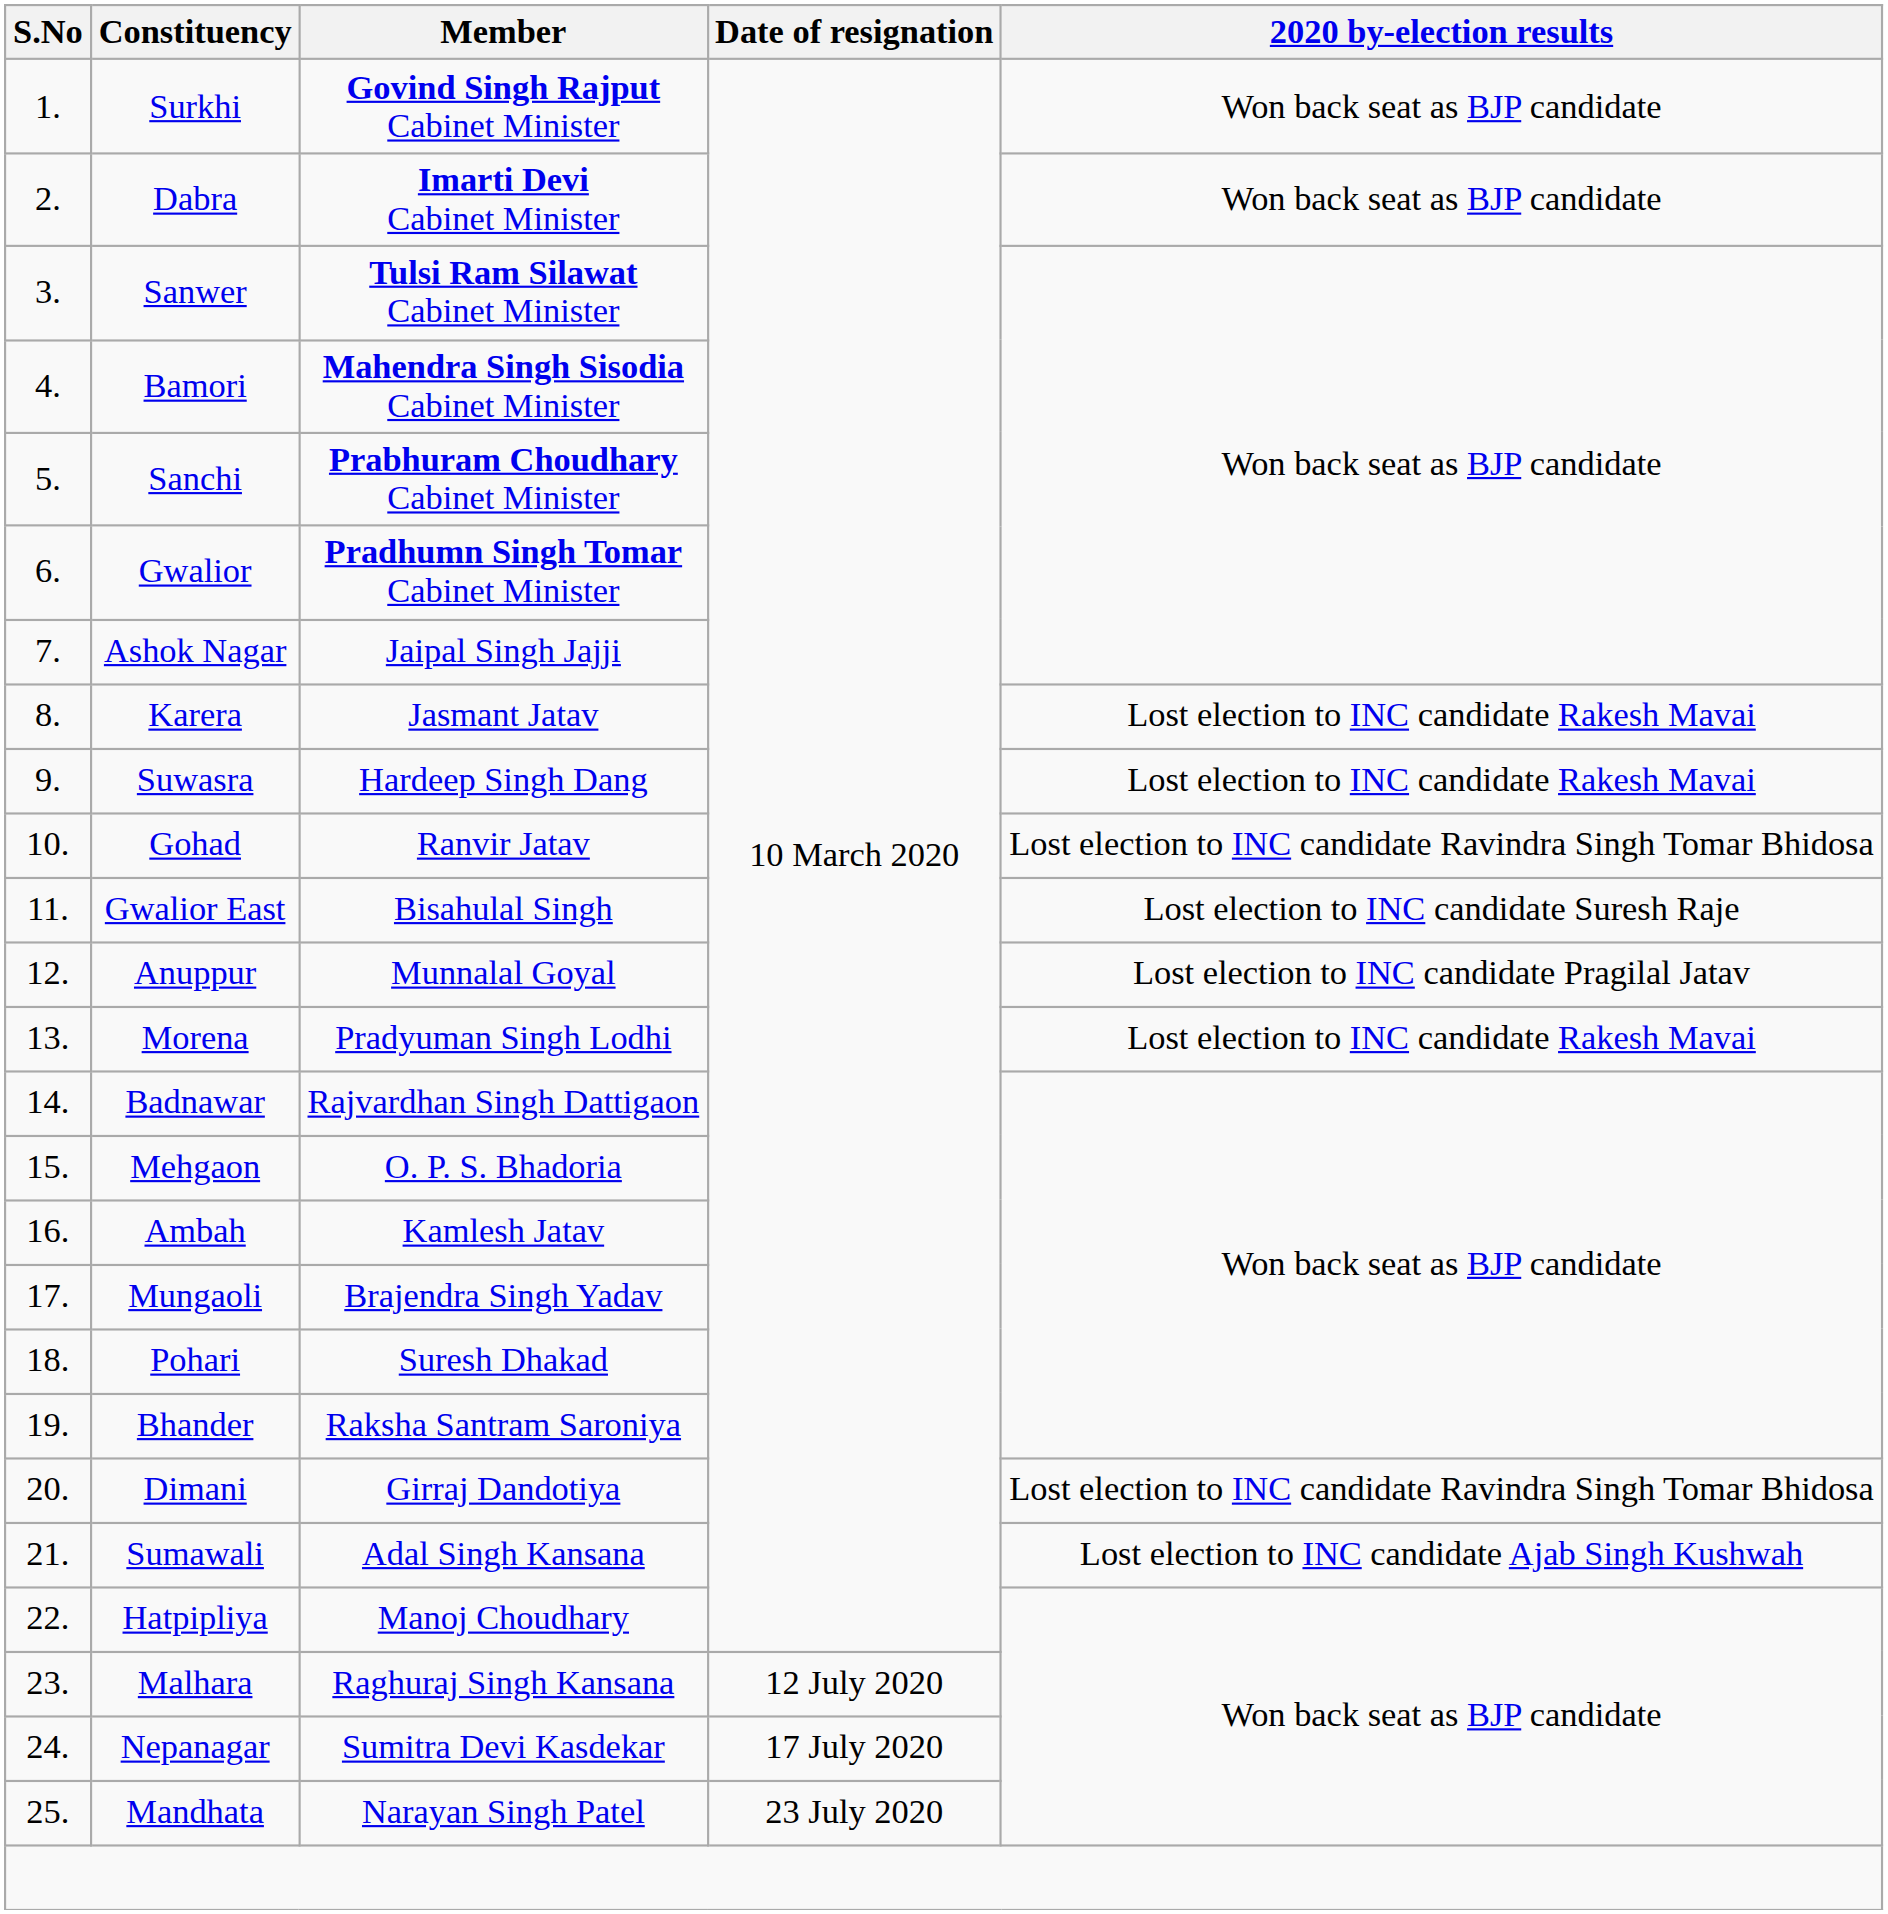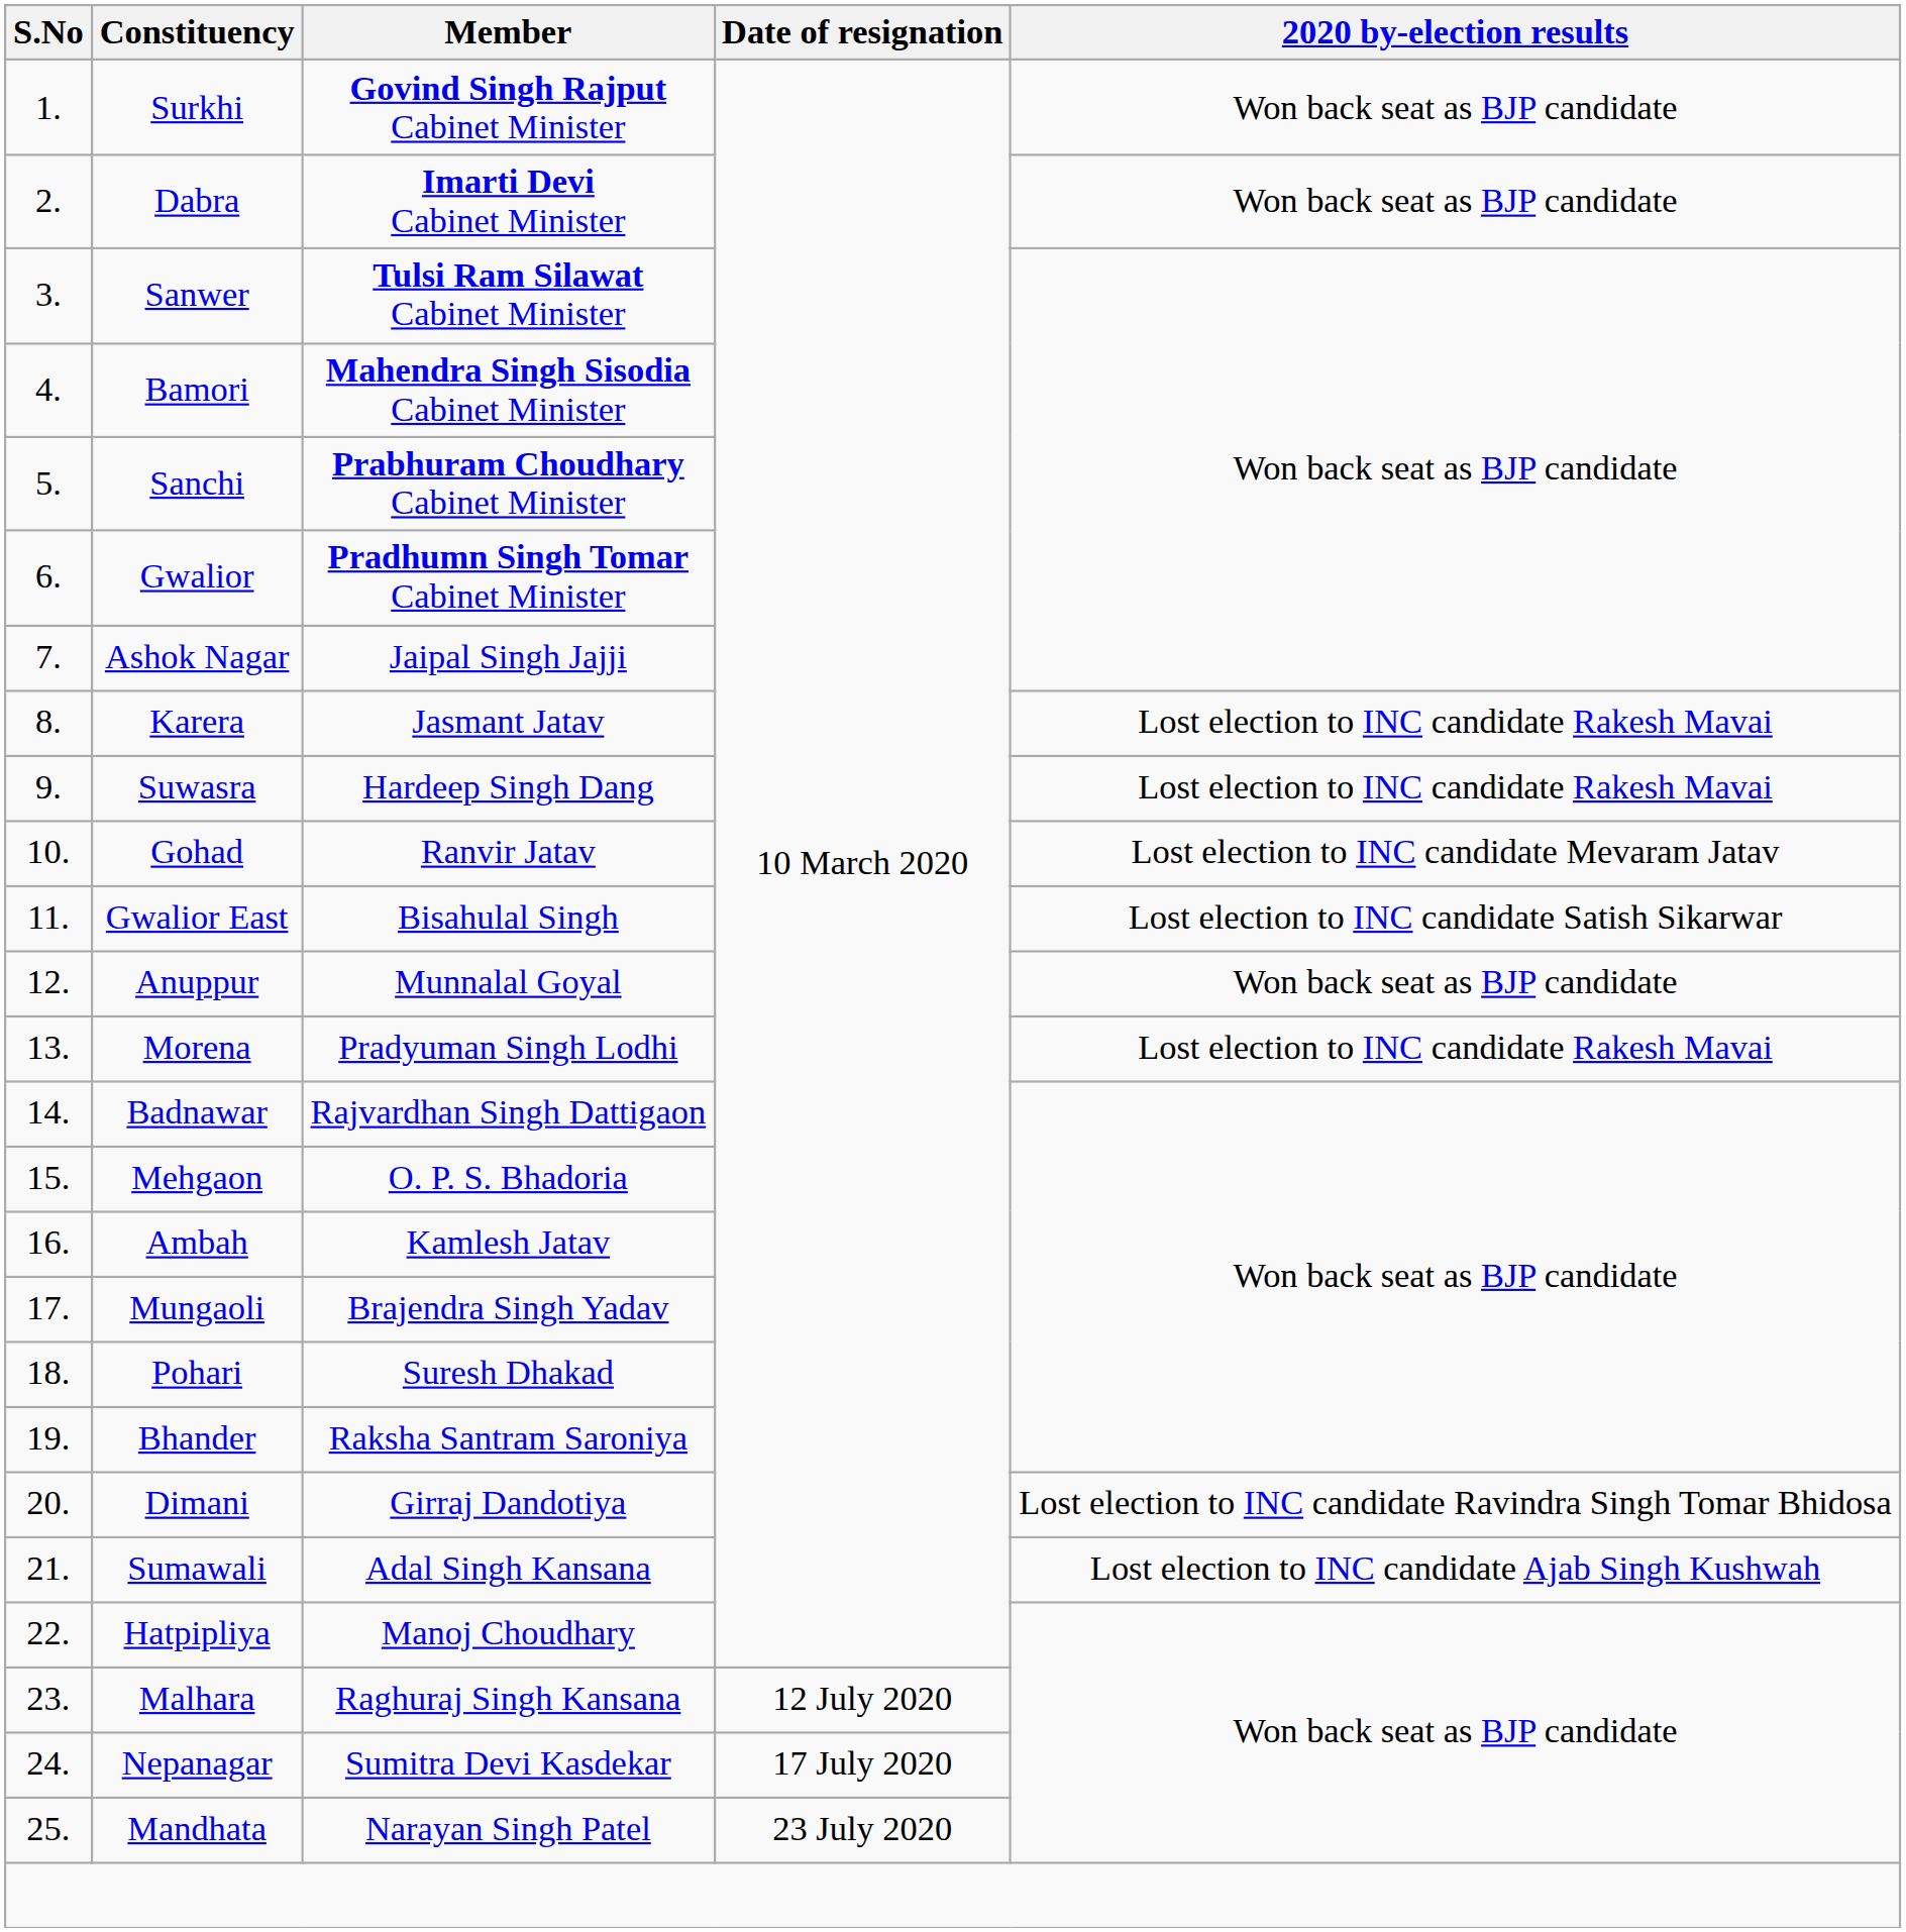Gohad | 2020 by-election results: Lost election to INC candidate Ravindra Singh Tomar Bhidosa -> Lost election to INC candidate Mevaram Jatav
Gwalior East | 2020 by-election results: Lost election to INC candidate Suresh Raje -> Lost election to INC candidate Satish Sikarwar
Anuppur | 2020 by-election results: Lost election to INC candidate Pragilal Jatav -> Won back seat as BJP candidate
